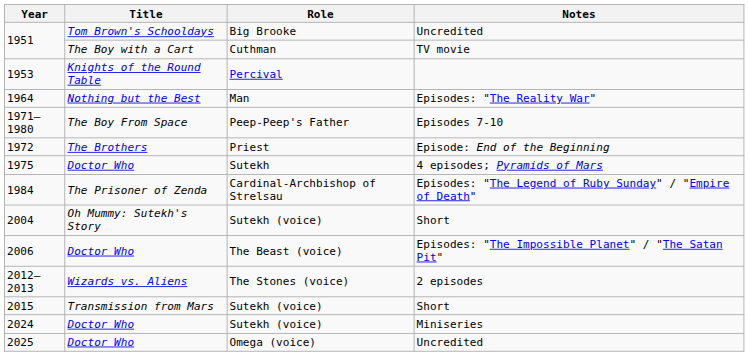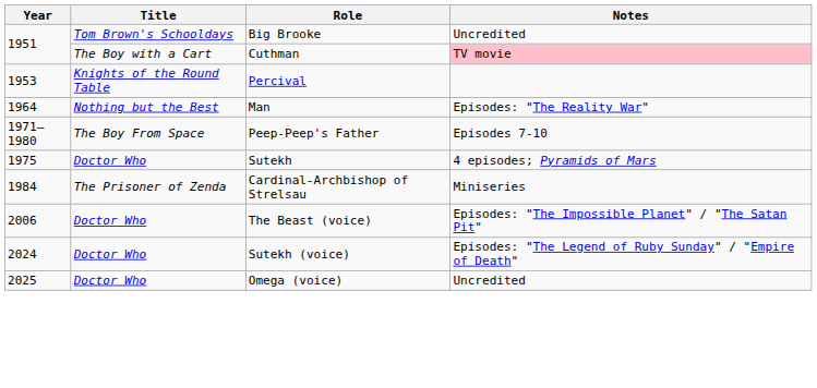1951 / Cuthman | Notes: no background -> pink background
- row: 1972 | The Brothers | Priest | Episode: End of the Beginning
1984 | Notes: Episodes: "The Legend of Ruby Sunday" / "Empire of Death" -> Miniseries
- row: 2004 | Oh Mummy: Sutekh's Story | Sutekh (voice) | Short
- row: 2012–2013 | Wizards vs. Aliens | The Stones (voice) | 2 episodes
- row: 2015 | Transmission from Mars | Sutekh (voice) | Short
2024 | Notes: Miniseries -> Episodes: "The Legend of Ruby Sunday" / "Empire of Death"
